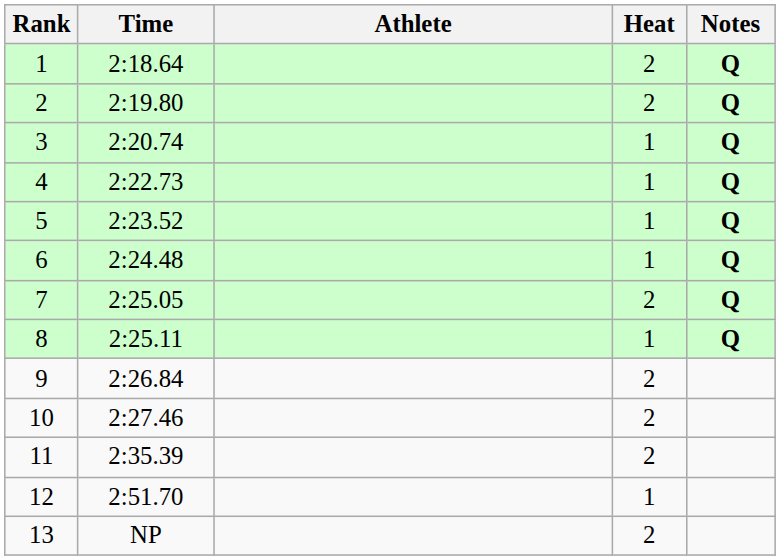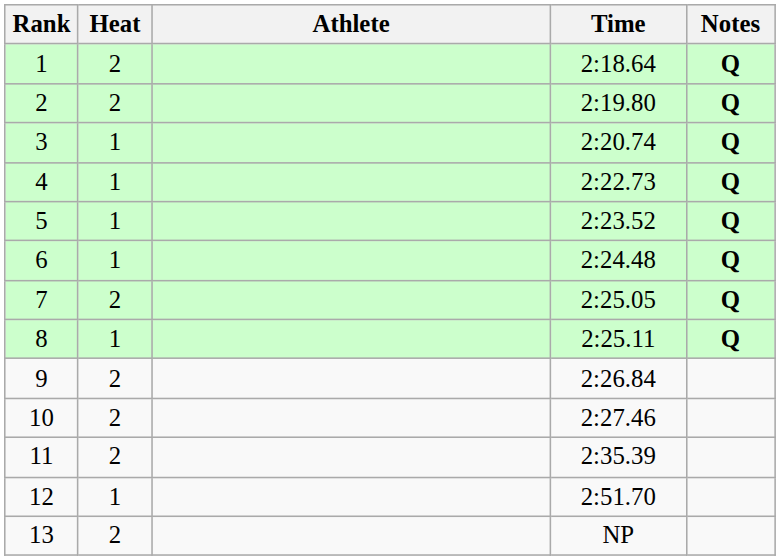columns swapped: Heat <-> Time
